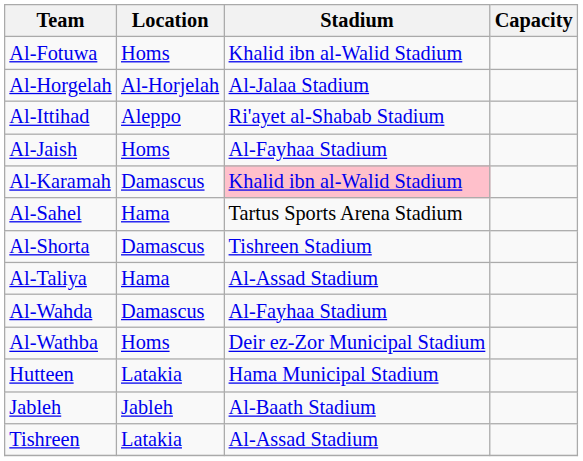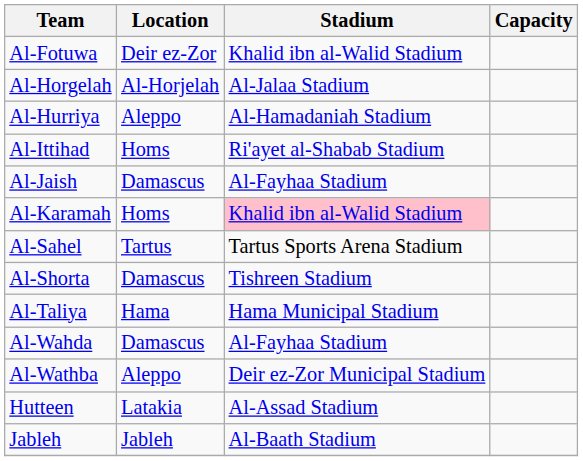Al-Fotuwa | Location: Homs -> Deir ez-Zor
+ row: Al-Hurriya | Aleppo | Al-Hamadaniah Stadium
Al-Ittihad | Location: Aleppo -> Homs
Al-Jaish | Location: Homs -> Damascus
Al-Karamah | Location: Damascus -> Homs
Al-Sahel | Location: Hama -> Tartus
Al-Taliya | Stadium: Al-Assad Stadium -> Hama Municipal Stadium
Al-Wathba | Location: Homs -> Aleppo
Hutteen | Stadium: Hama Municipal Stadium -> Al-Assad Stadium
- row: Tishreen | Latakia | Al-Assad Stadium
